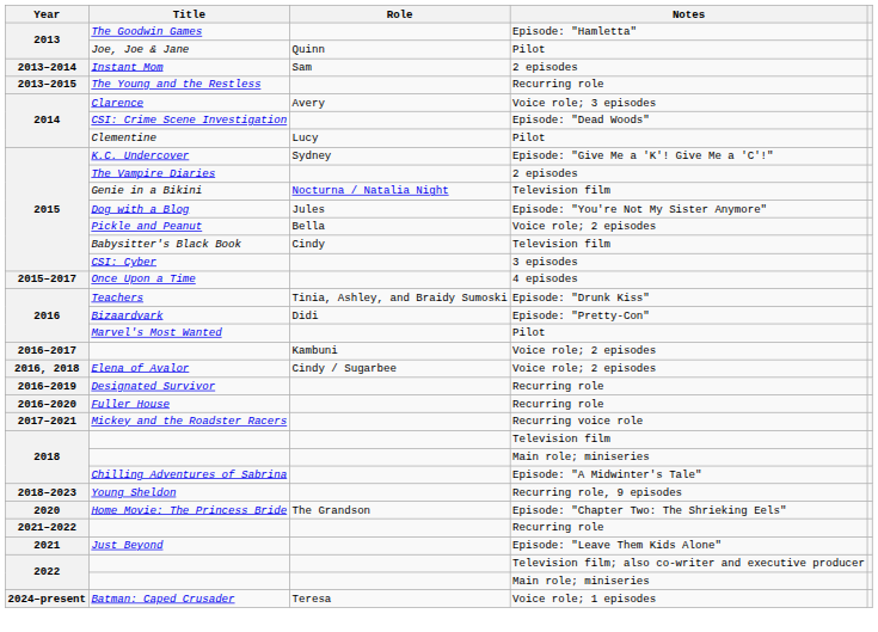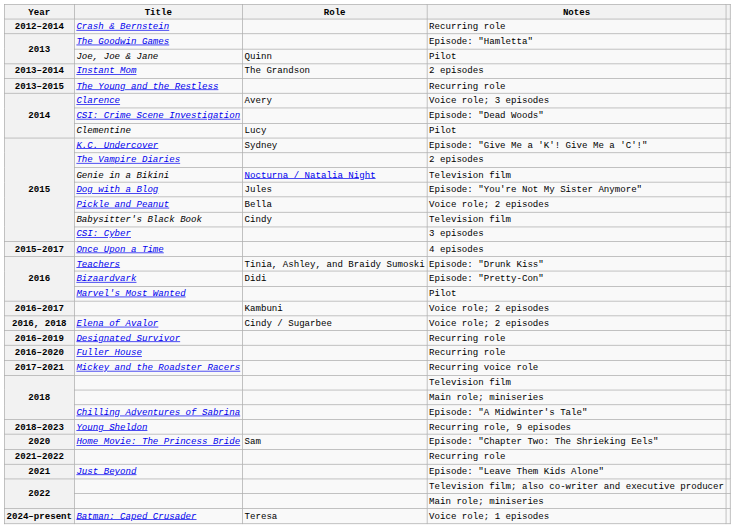+ row: 2012–2014 | Crash & Bernstein | Recurring role
Instant Mom | Role: Sam -> The Grandson
Home Movie: The Princess Bride | Role: The Grandson -> Sam
